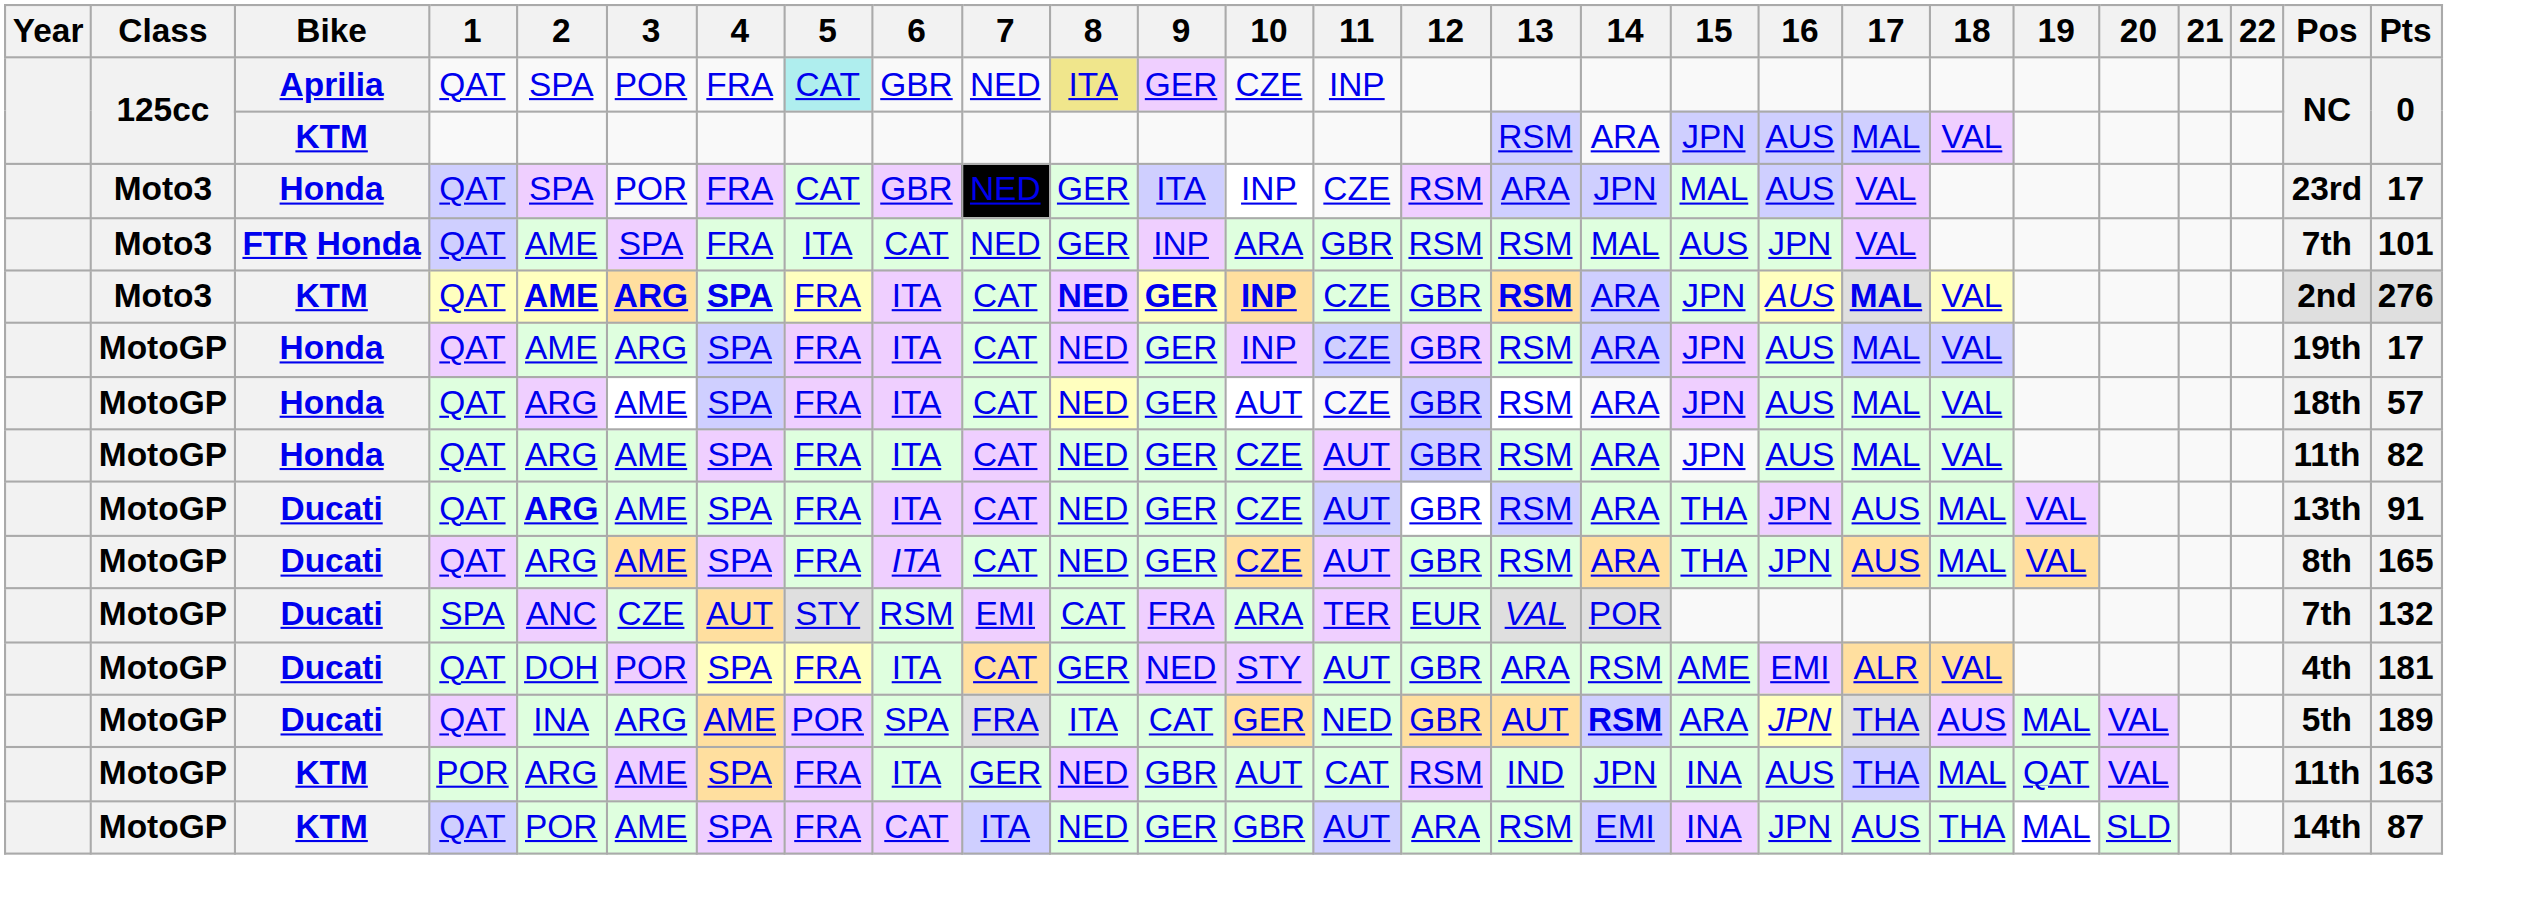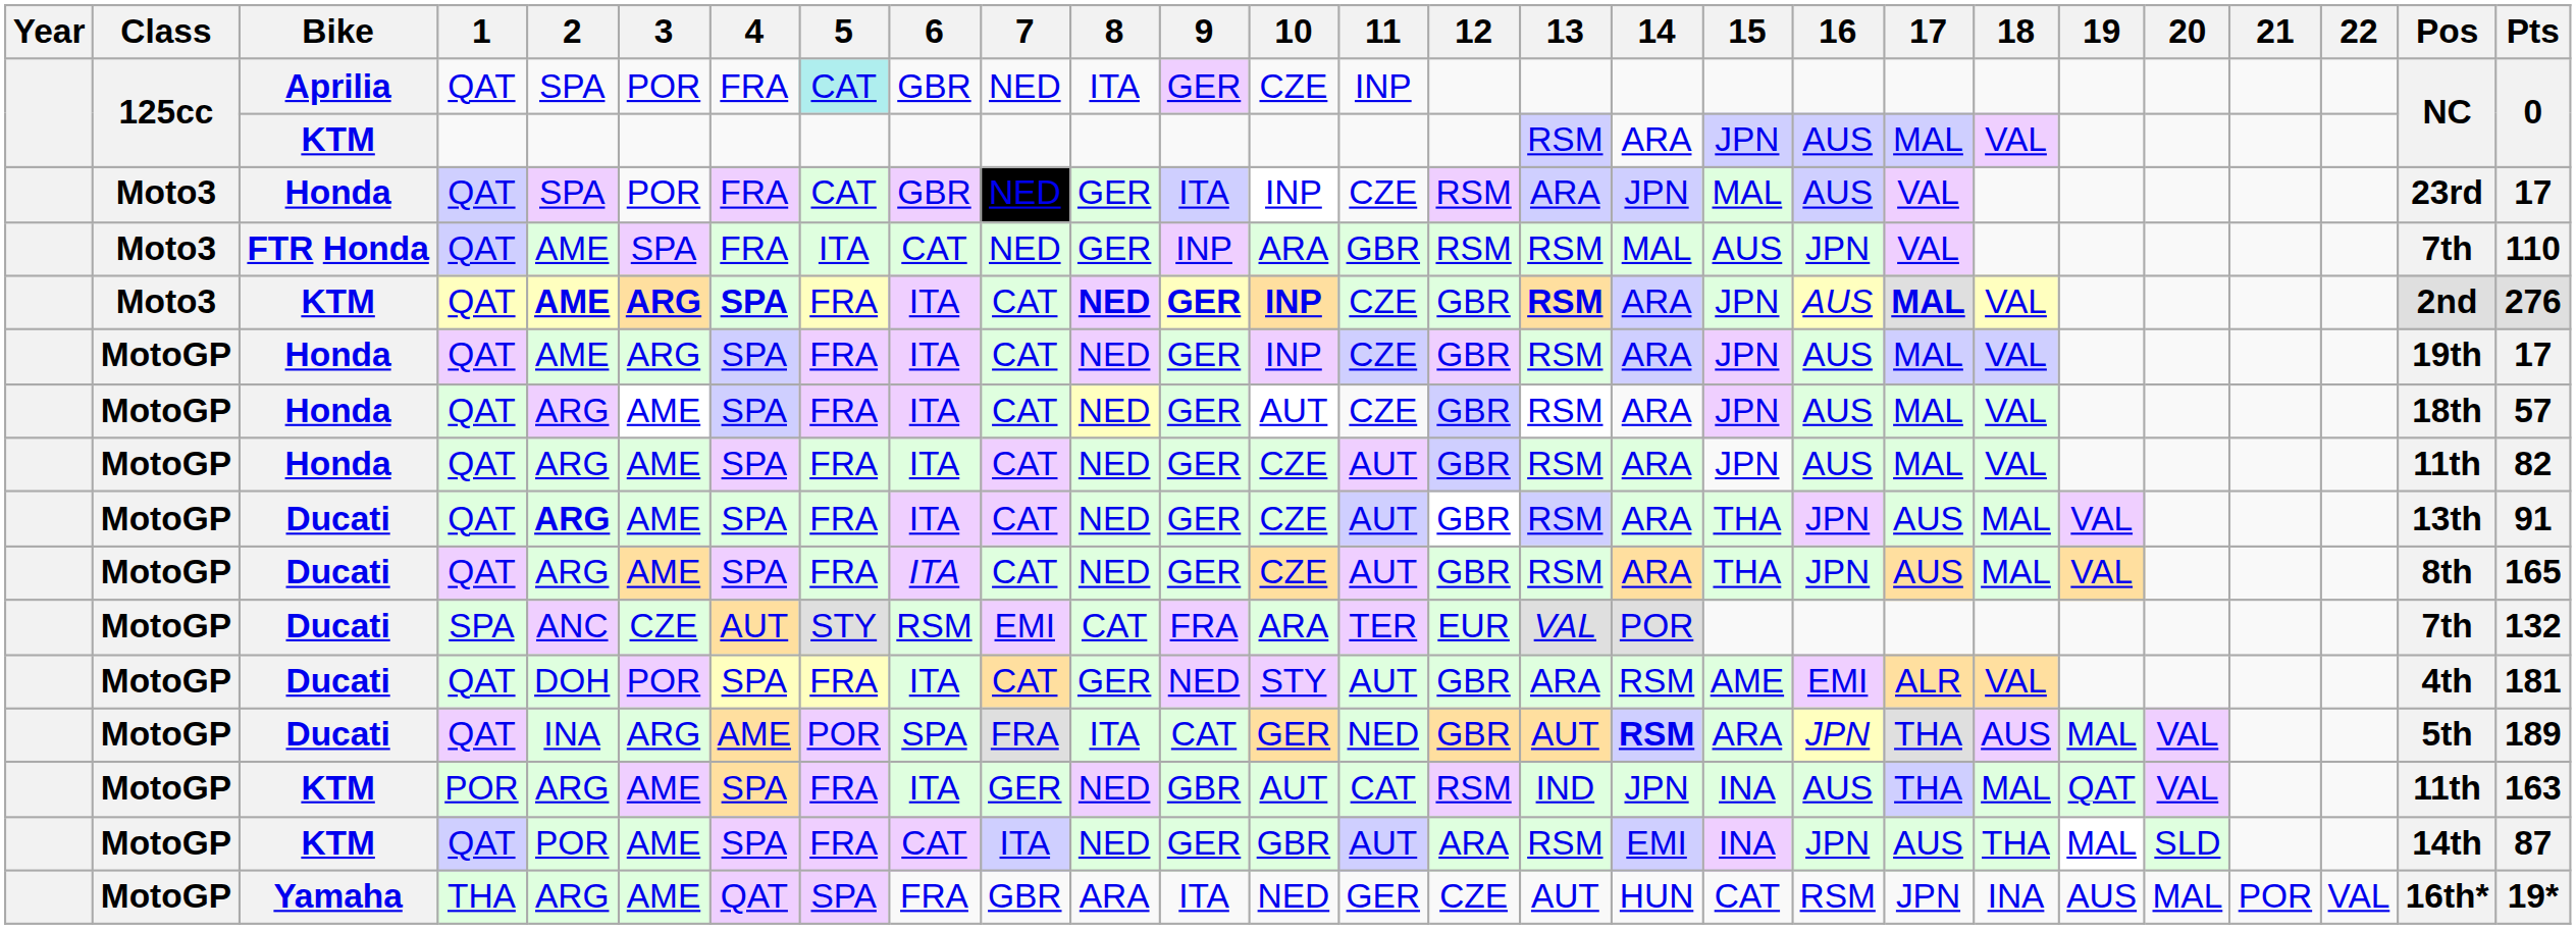Aprilia | 8: khaki background -> no background
FTR Honda | Pts: 101 -> 110
+ row: MotoGP | Yamaha | THA | ARG | AME | QAT | SPA | FRA | GBR | ARA | ITA | NED | GER | CZE | AUT | HUN | CAT | RSM | JPN | INA | AUS | MAL | POR | VAL | 16th* | 19*
